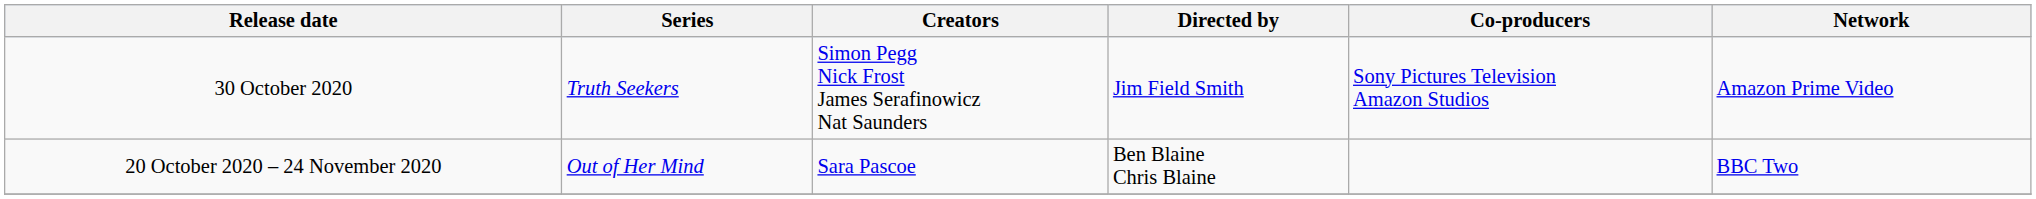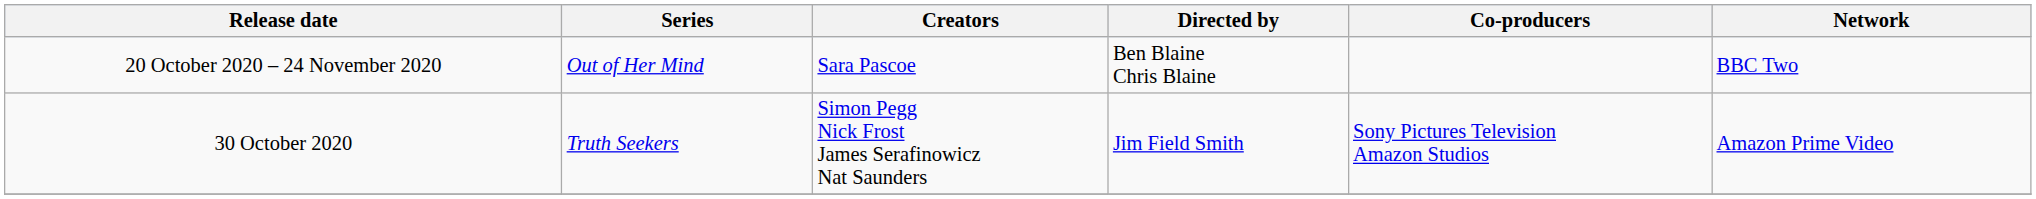rows swapped: 20 October 2020 – 24 November 2020 <-> 30 October 2020
